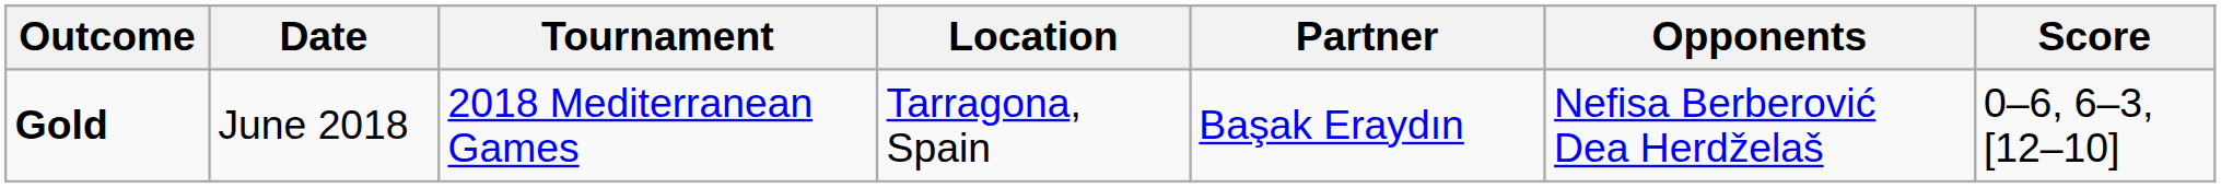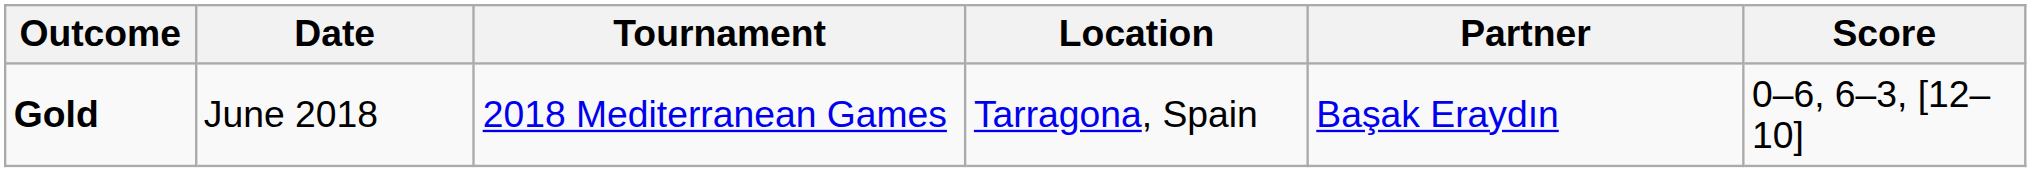- column: Opponents | Nefisa Berberović Dea Herdželaš
